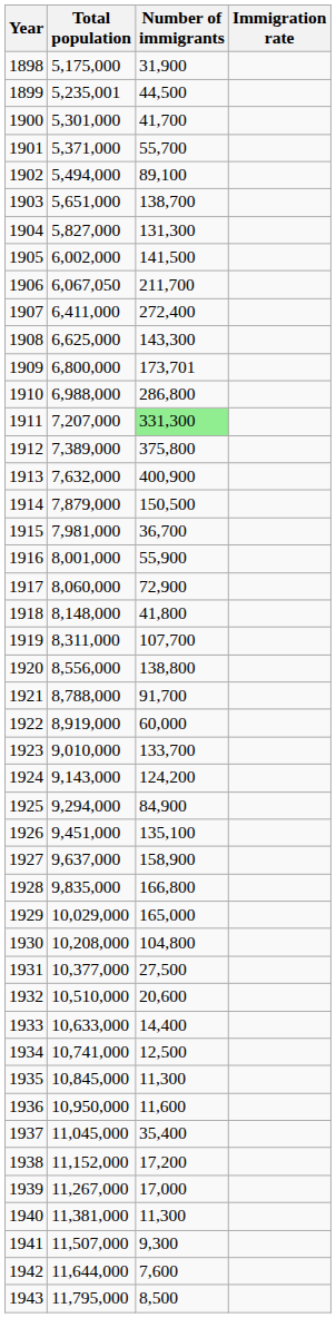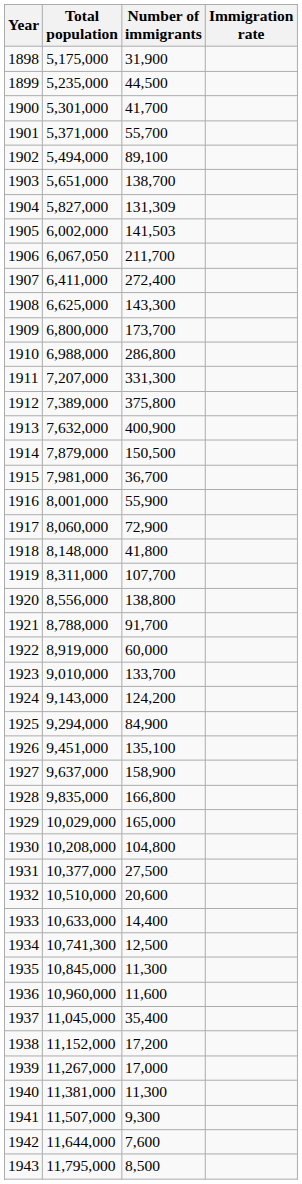1899 | Total population: 5,235,001 -> 5,235,000
1904 | Number of immigrants: 131,300 -> 131,309
1905 | Number of immigrants: 141,500 -> 141,503
1909 | Number of immigrants: 173,701 -> 173,700
1911 | Number of immigrants: lightgreen background -> no background
1934 | Total population: 10,741,000 -> 10,741,300
1936 | Total population: 10,950,000 -> 10,960,000
